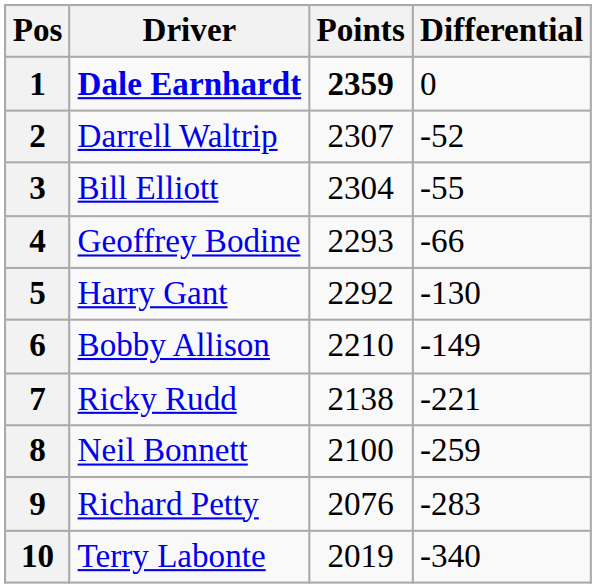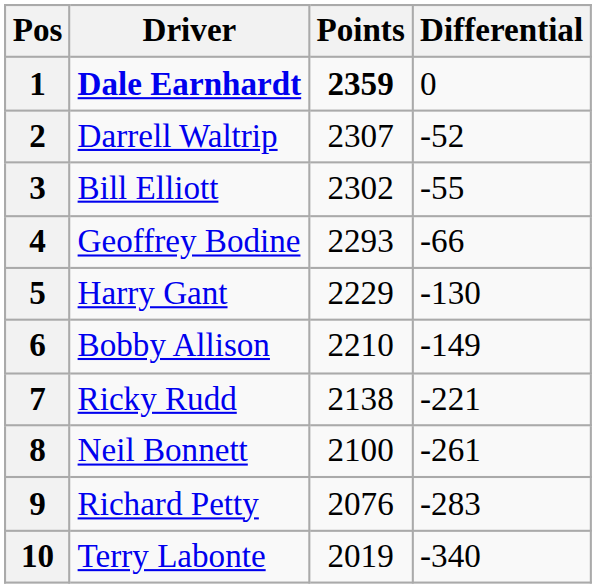3 | Points: 2304 -> 2302
5 | Points: 2292 -> 2229
8 | Differential: -259 -> -261
